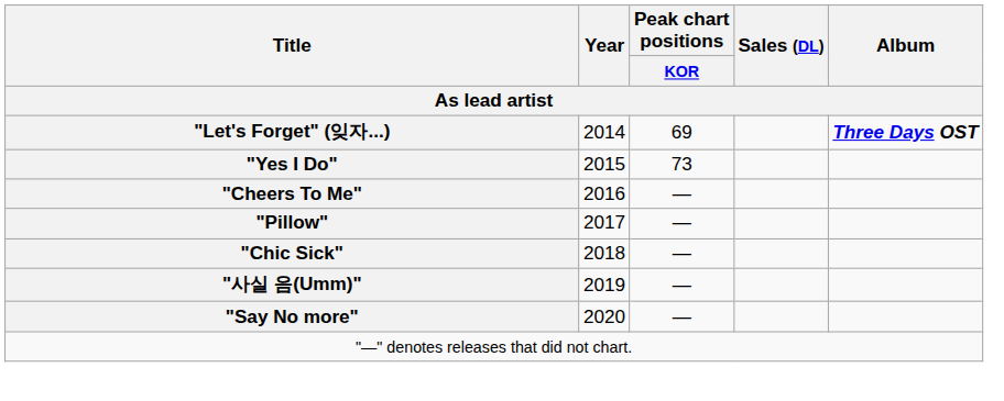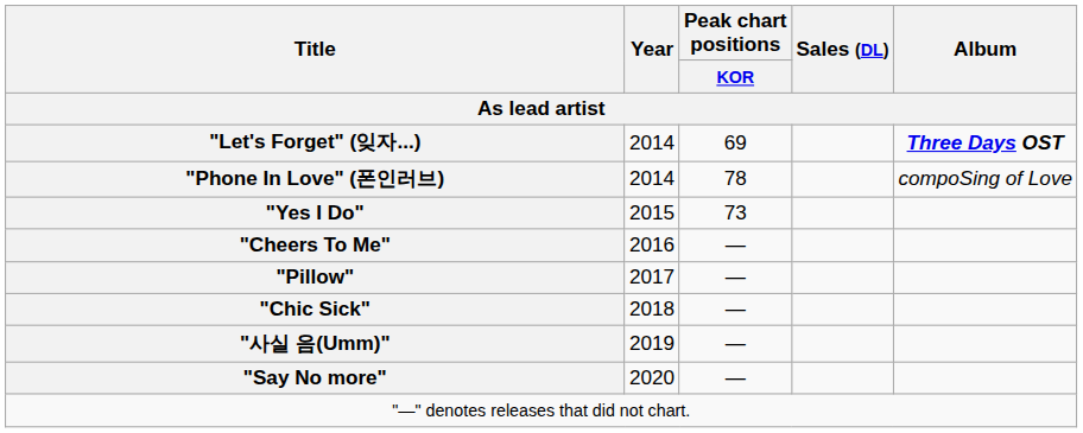+ row: "Phone In Love" (폰인러브) | 2014 | 78 | compoSing of Love
